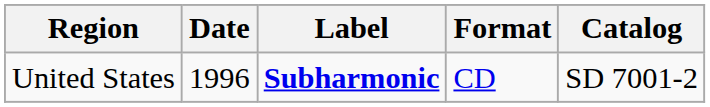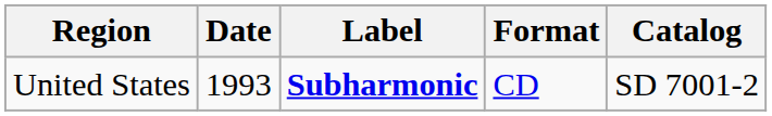United States | Date: 1996 -> 1993
